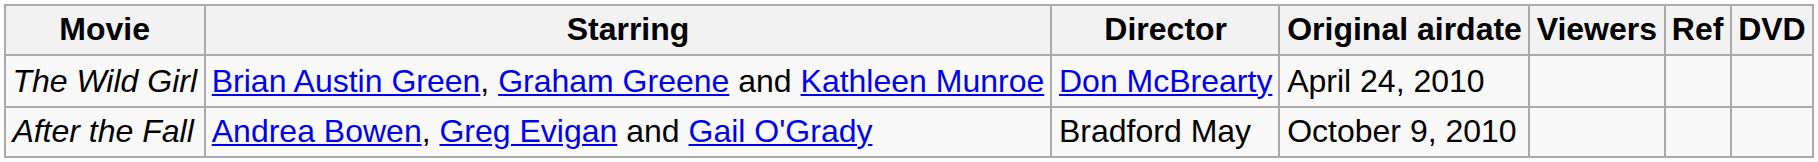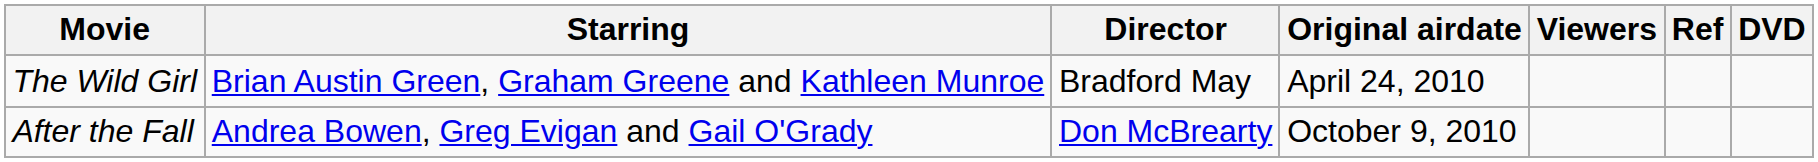The Wild Girl | Director: Don McBrearty -> Bradford May
After the Fall | Director: Bradford May -> Don McBrearty
